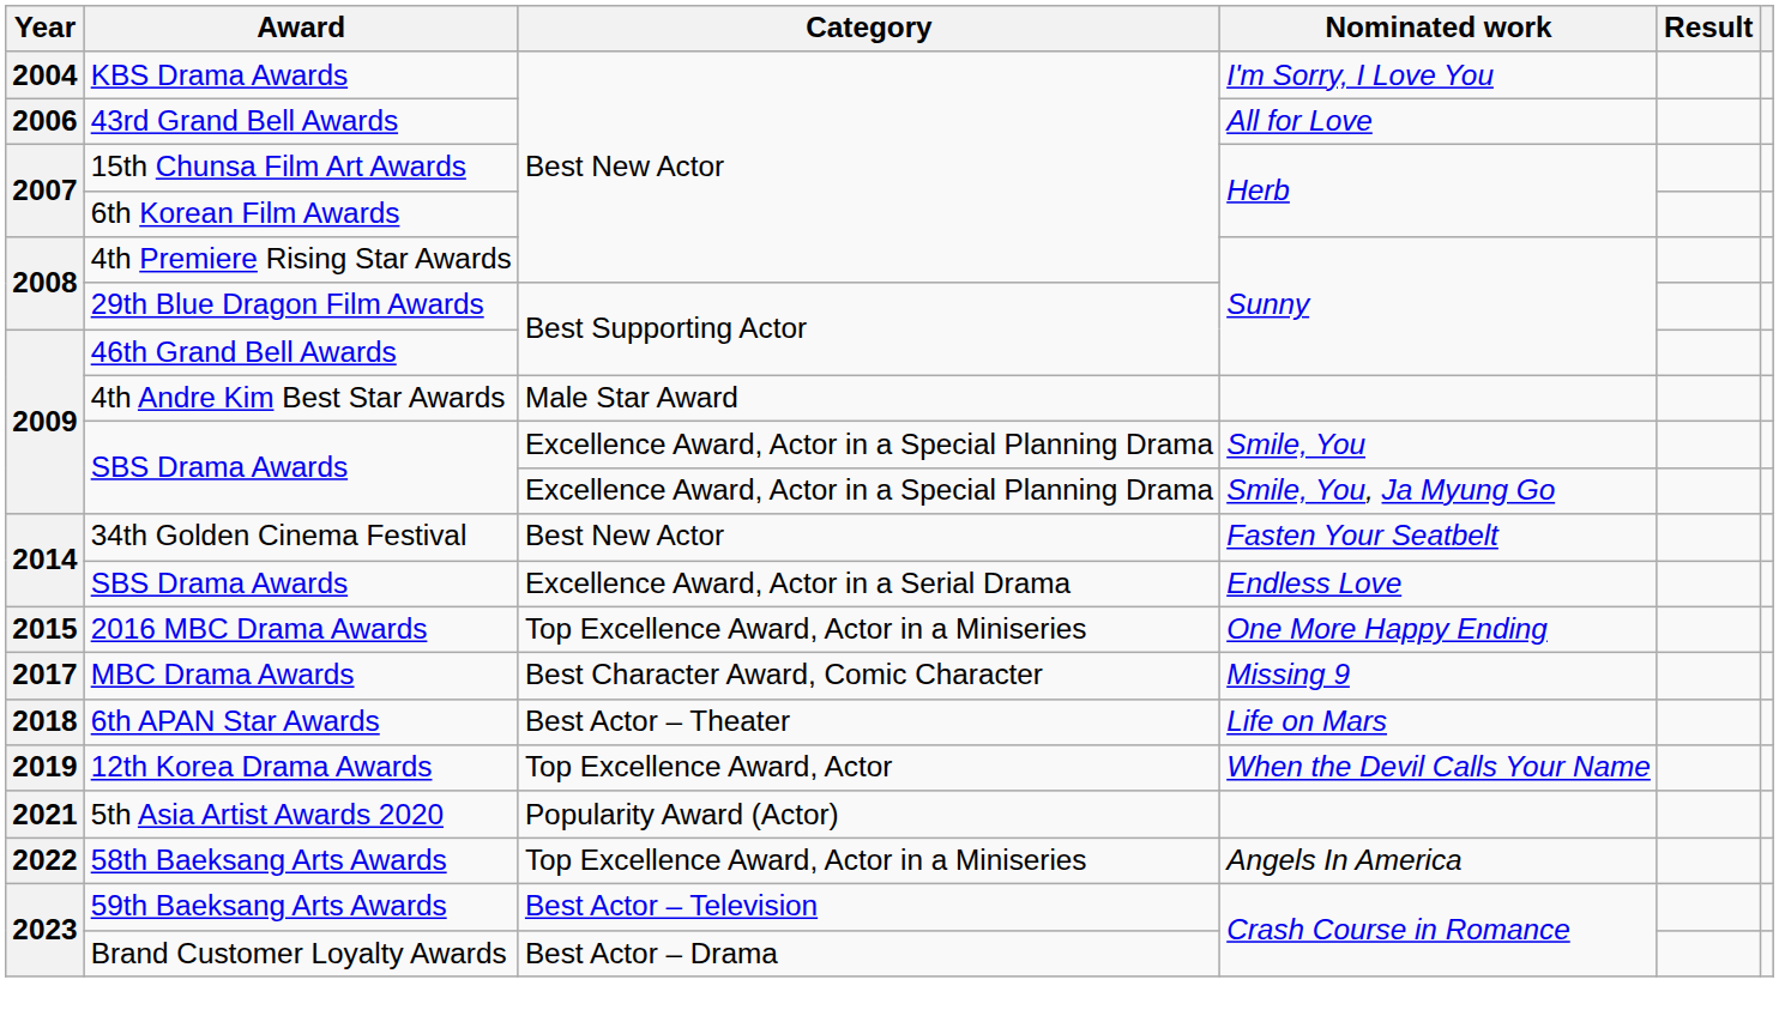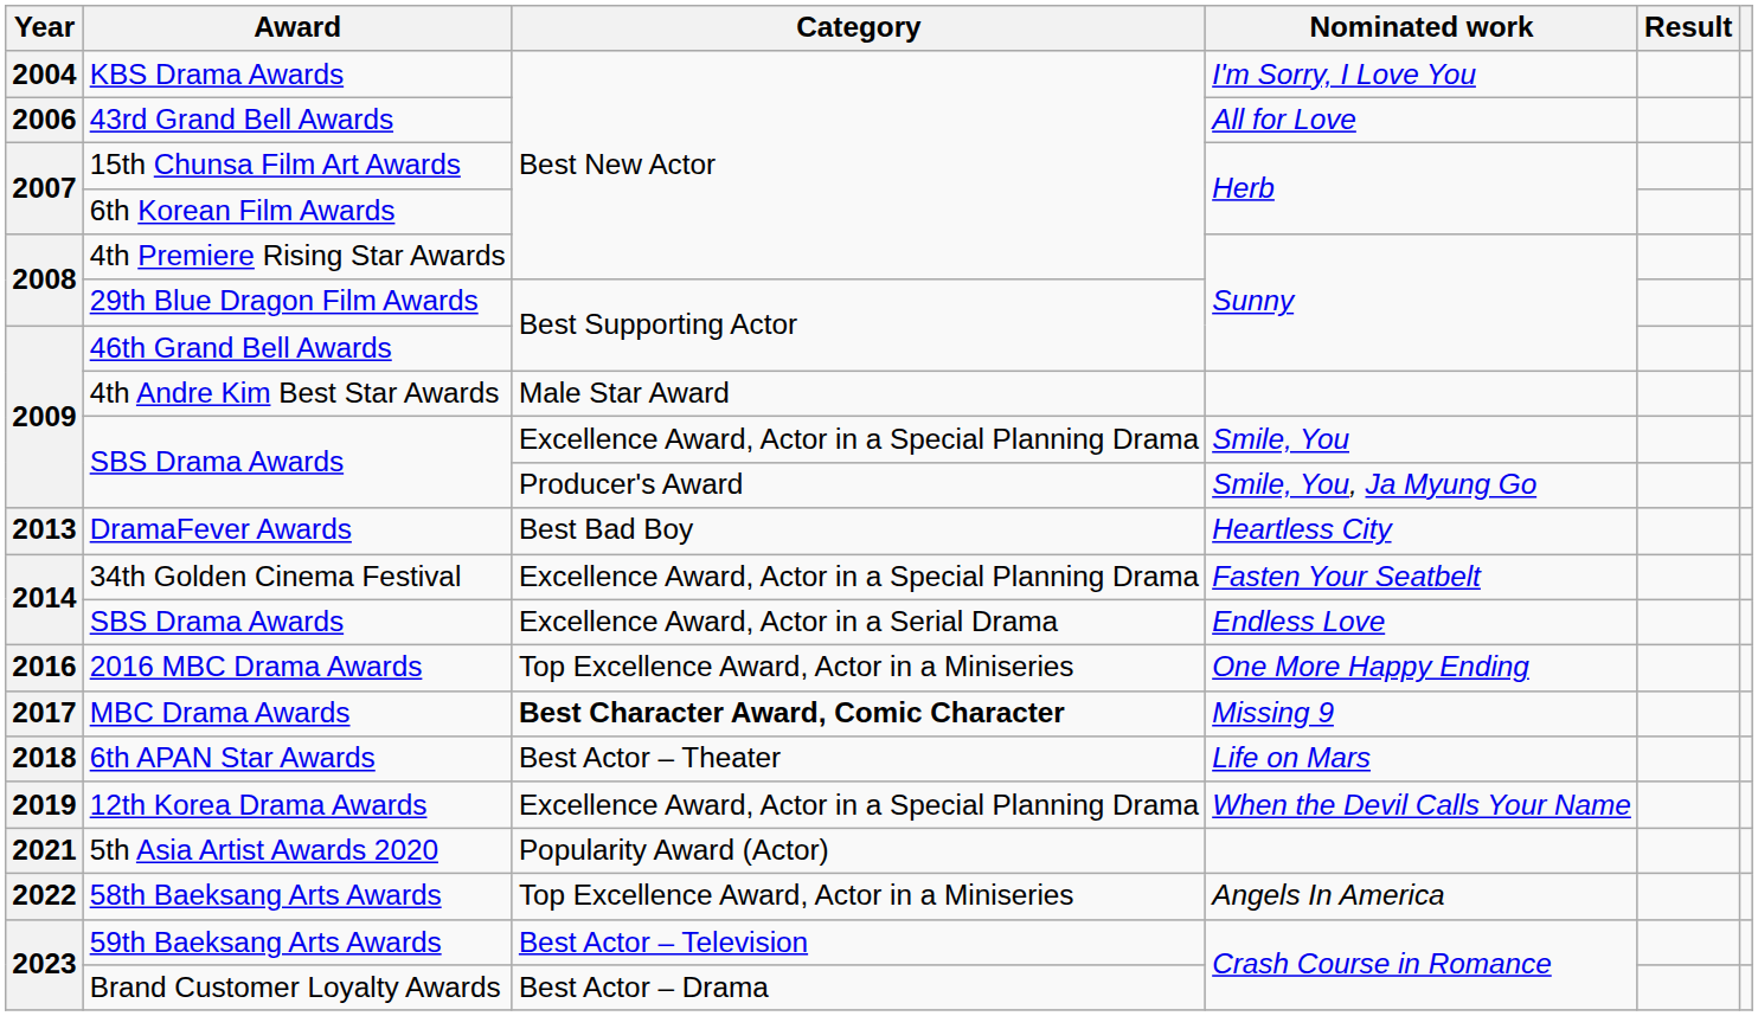SBS Drama Awards / Smile, You, Ja Myung Go | Category: Excellence Award, Actor in a Special Planning Drama -> Producer's Award
+ row: 2013 | DramaFever Awards | Best Bad Boy | Heartless City
34th Golden Cinema Festival | Category: Best New Actor -> Excellence Award, Actor in a Special Planning Drama
2016 MBC Drama Awards | Year: 2015 -> 2016
MBC Drama Awards | Category: normal -> bold
12th Korea Drama Awards | Category: Top Excellence Award, Actor -> Excellence Award, Actor in a Special Planning Drama
